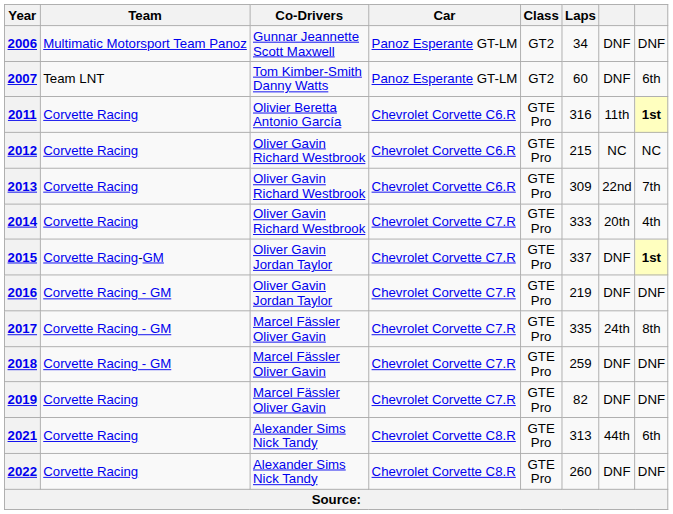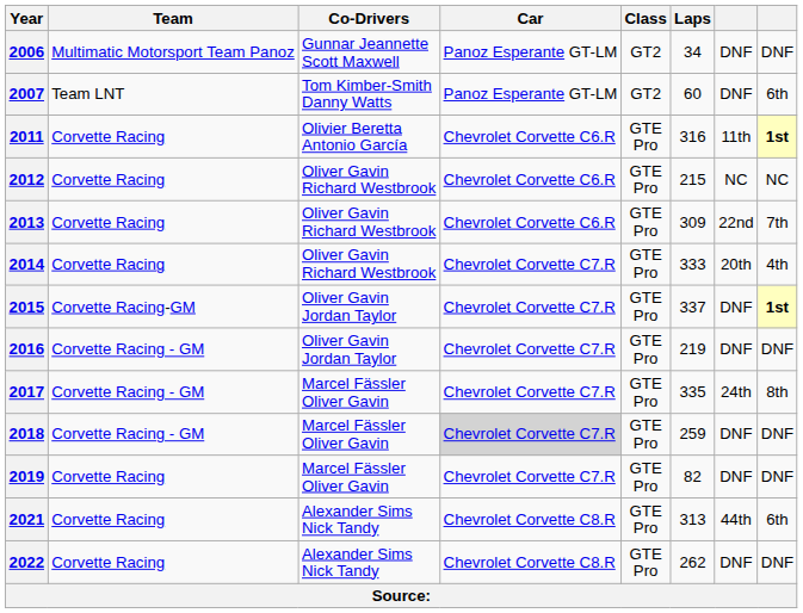2018 | Car: no background -> lightgrey background
2022 | Laps: 260 -> 262
